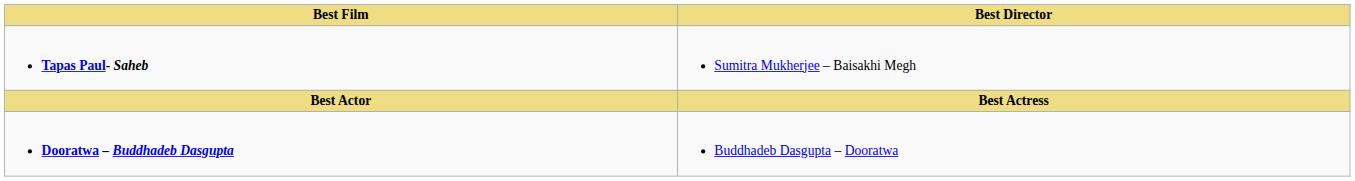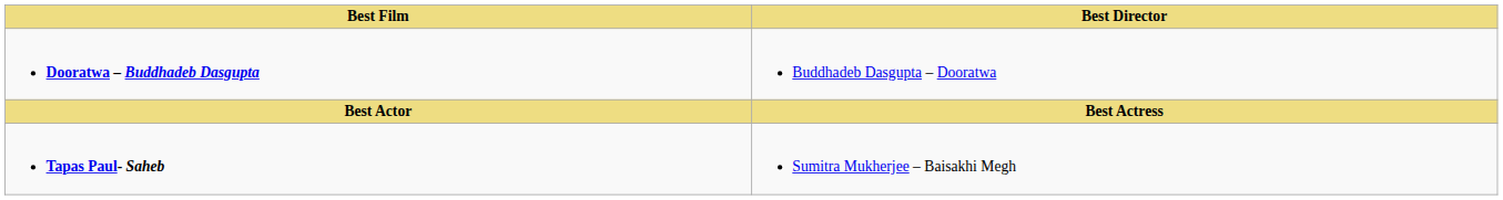rows swapped: Dooratwa – Buddhadeb Dasgupta <-> Tapas Paul- Saheb
